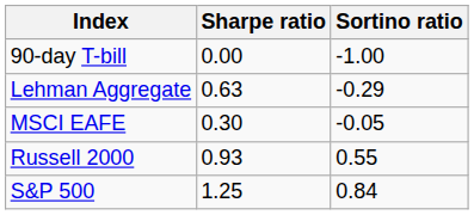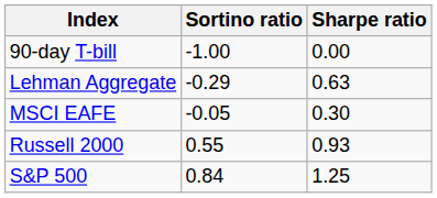columns swapped: Sortino ratio <-> Sharpe ratio
